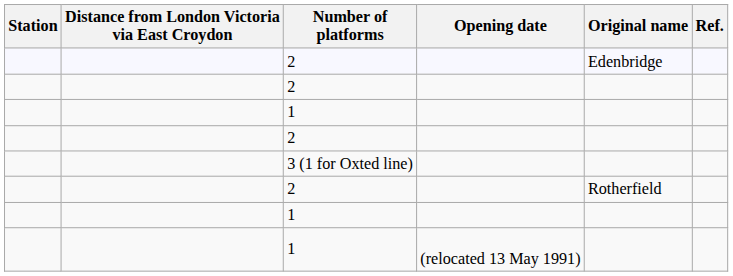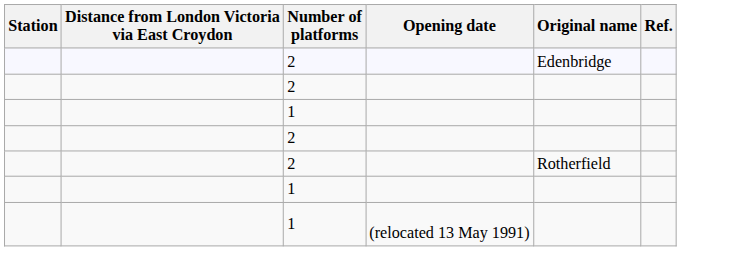- row: 3 (1 for Oxted line)
